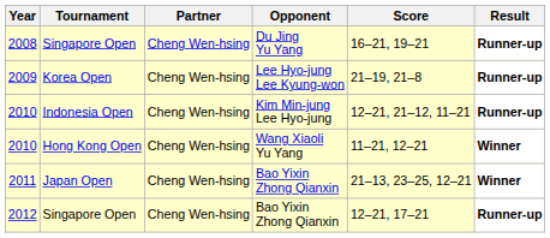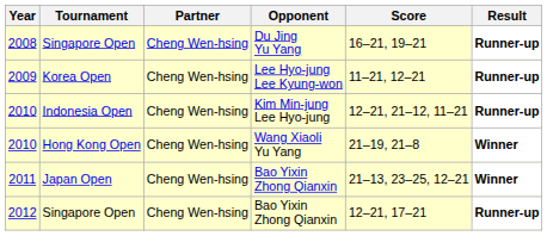2009 | Score: 21–19, 21–8 -> 11–21, 12–21
2010 / Hong Kong Open | Score: 11–21, 12–21 -> 21–19, 21–8
